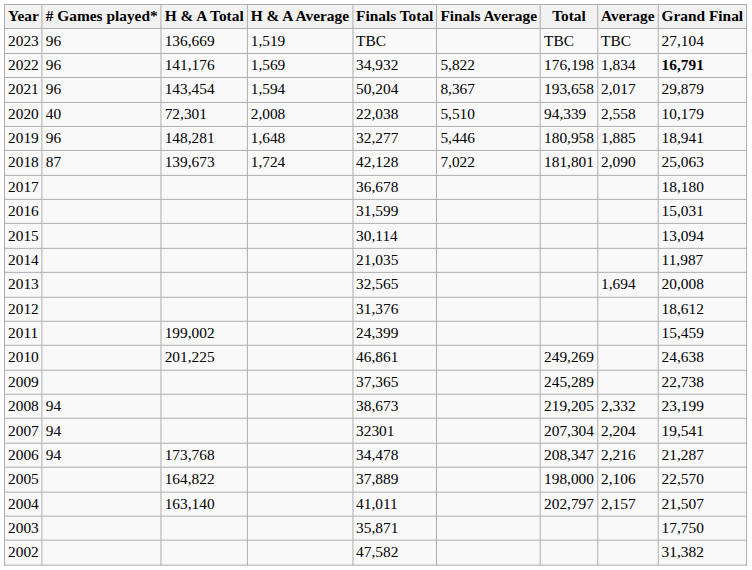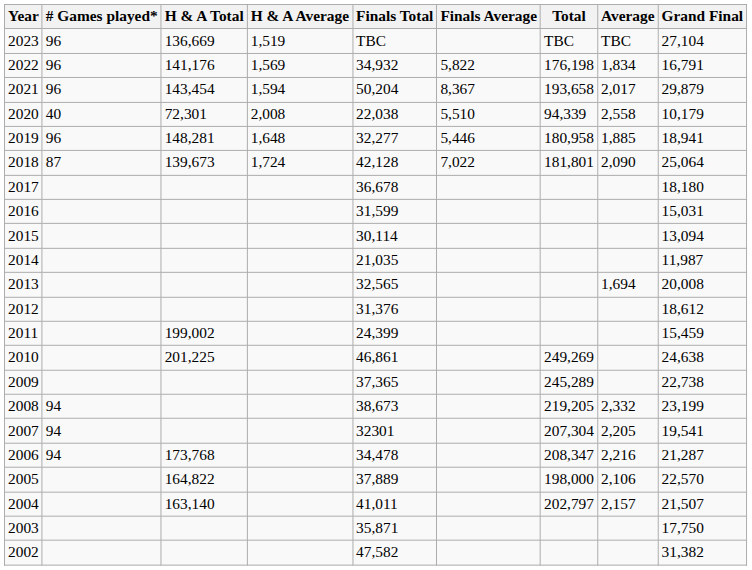2022 | Grand Final: bold -> normal
2018 | Grand Final: 25,063 -> 25,064
2007 | Average: 2,204 -> 2,205
